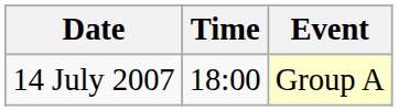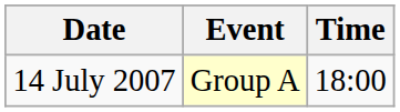columns swapped: Time <-> Event
